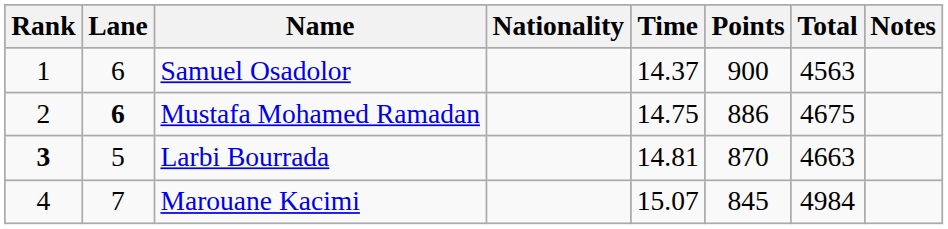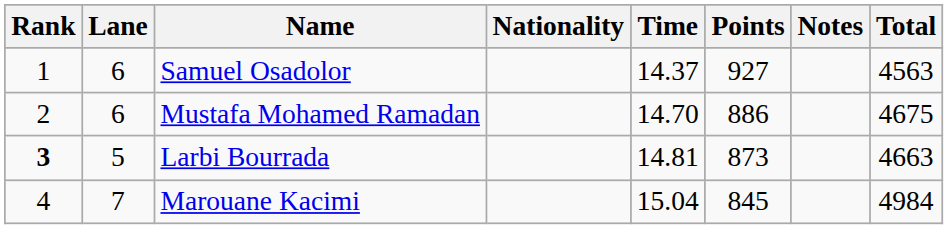columns swapped: Notes <-> Total
Samuel Osadolor | Points: 900 -> 927
Mustafa Mohamed Ramadan | Lane: bold -> normal
Mustafa Mohamed Ramadan | Time: 14.75 -> 14.70
Larbi Bourrada | Points: 870 -> 873
Marouane Kacimi | Time: 15.07 -> 15.04
